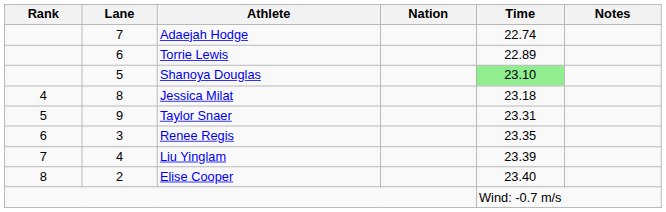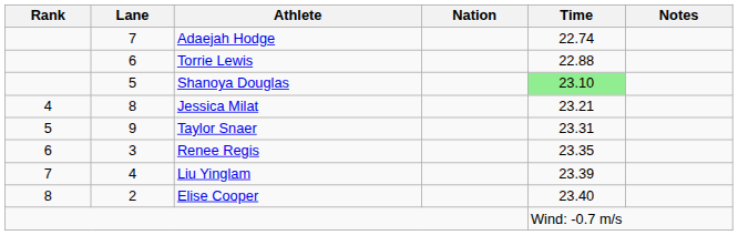Torrie Lewis | Time: 22.89 -> 22.88
Jessica Milat | Time: 23.18 -> 23.21
